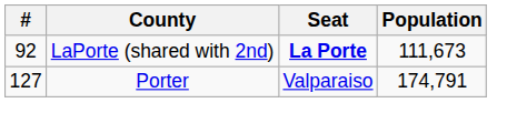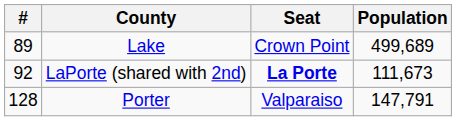+ row: 89 | Lake | Crown Point | 499,689
Porter | #: 127 -> 128
Porter | Population: 174,791 -> 147,791
